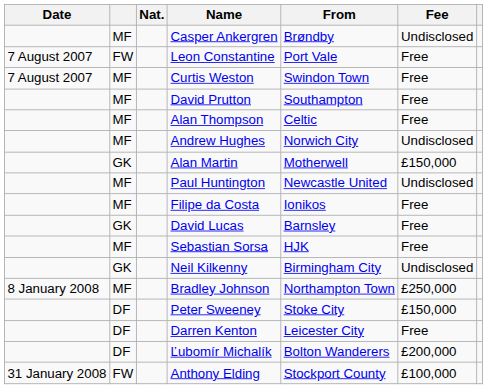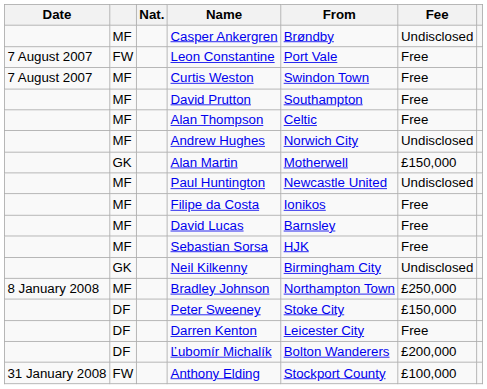David Lucas | column 2: GK -> MF
